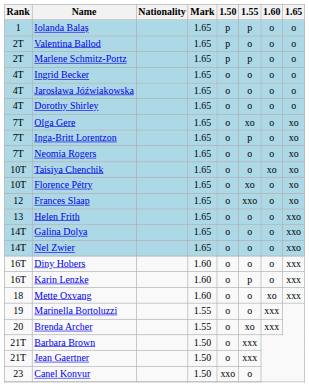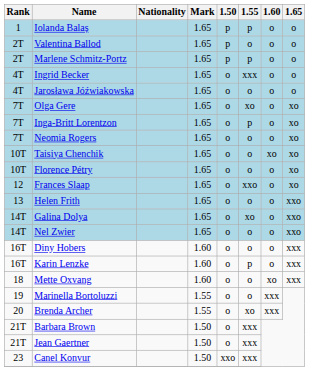Ingrid Becker | 1.55: o -> xxx
- row: 4T | Dorothy Shirley | 1.65 | o | o | o | o
Florence Pétry | 1.55: xo -> o
Galina Dolya | 1.55: o -> xo
Canel Konvur | 1.55: o -> xxx
